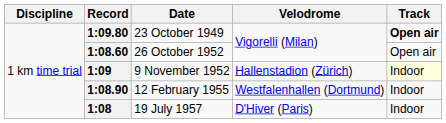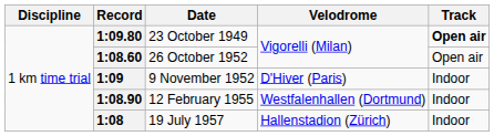1:09 | Velodrome: Hallenstadion (Zürich) -> D'Hiver (Paris)
1:09 | Track: lightyellow background -> no background
1:08 | Velodrome: D'Hiver (Paris) -> Hallenstadion (Zürich)
